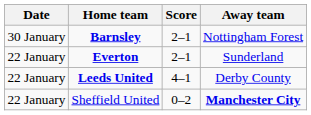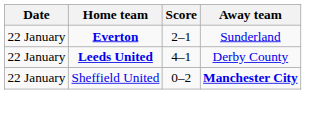- row: 30 January | Barnsley | 2–1 | Nottingham Forest
